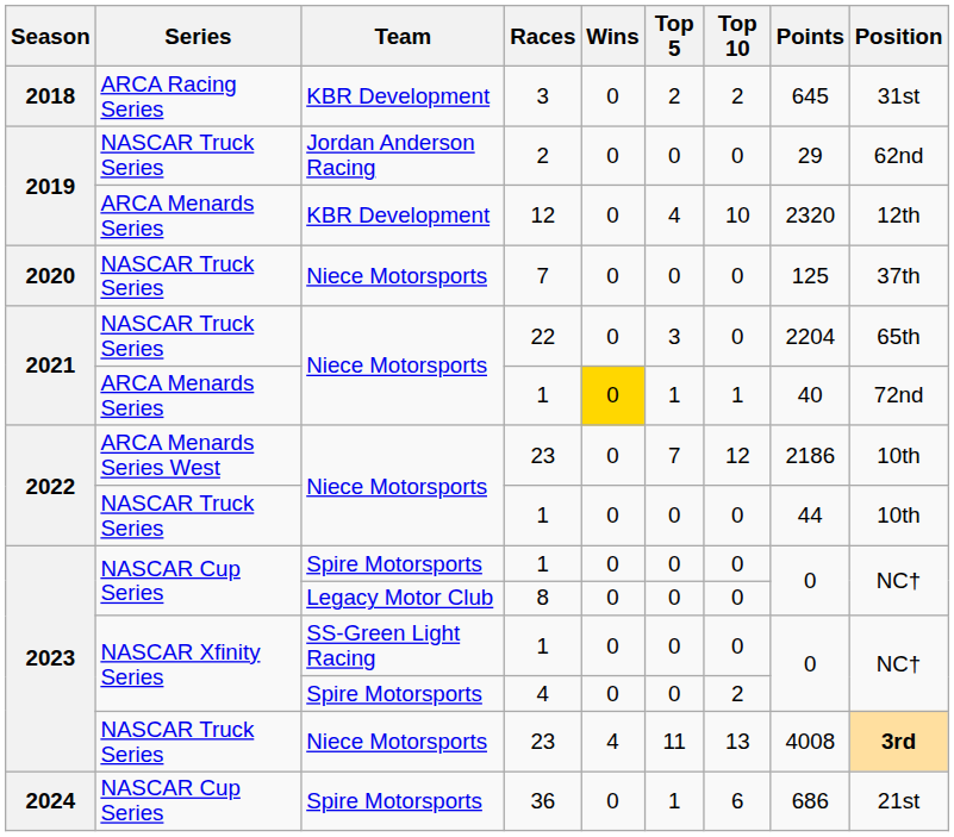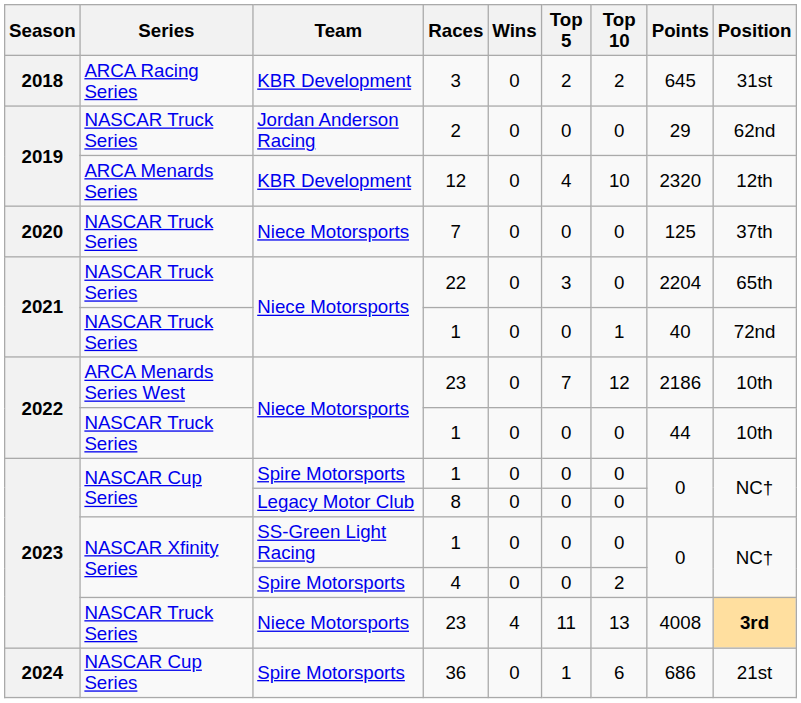2021 / 1 | Series: ARCA Menards Series -> NASCAR Truck Series
2021 / 1 | Wins: gold background -> no background
2021 / 1 | Top 5: 1 -> 0
